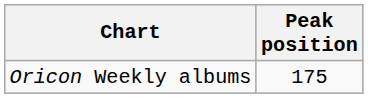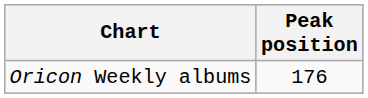Oricon Weekly albums | Peak position: 175 -> 176
